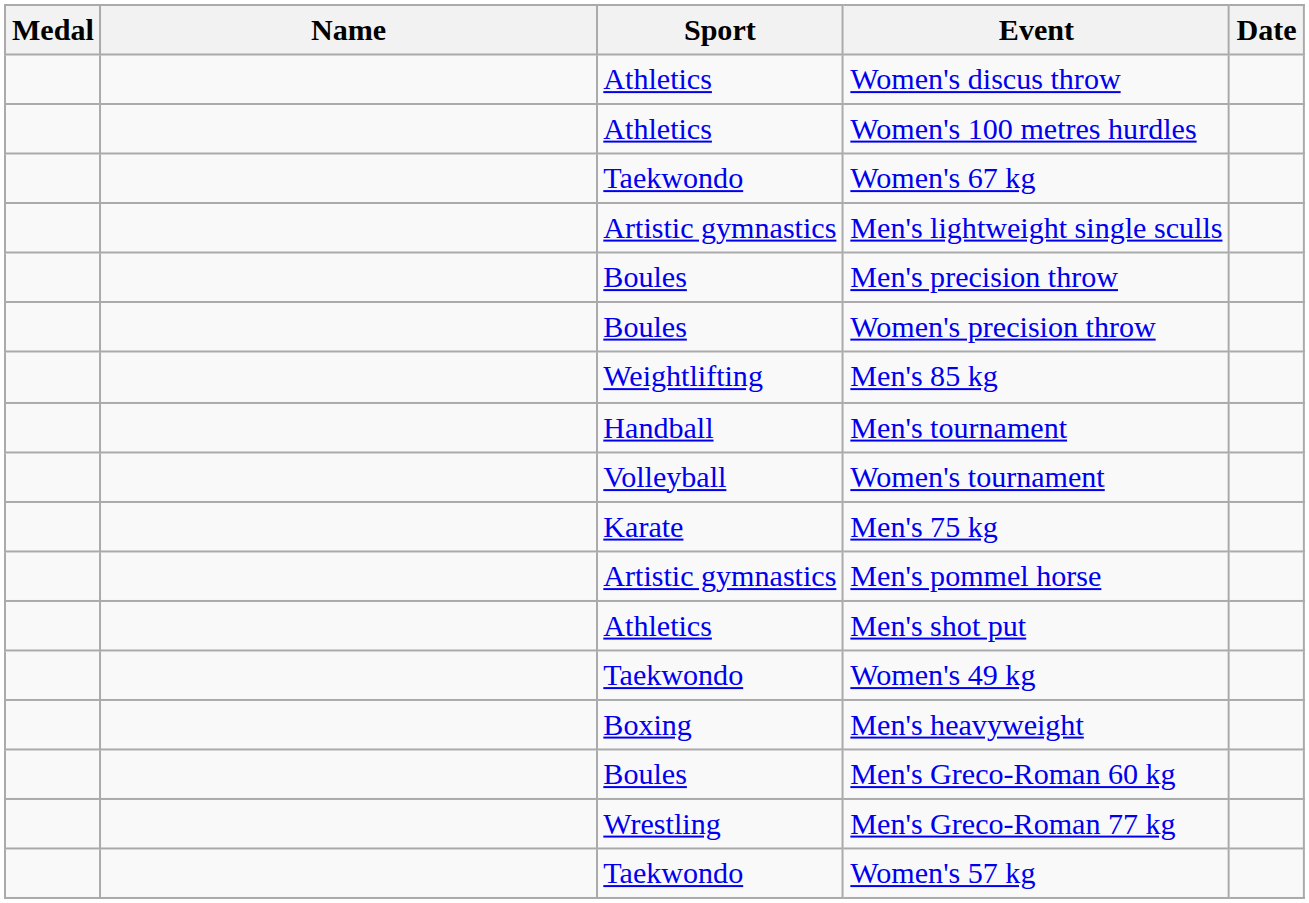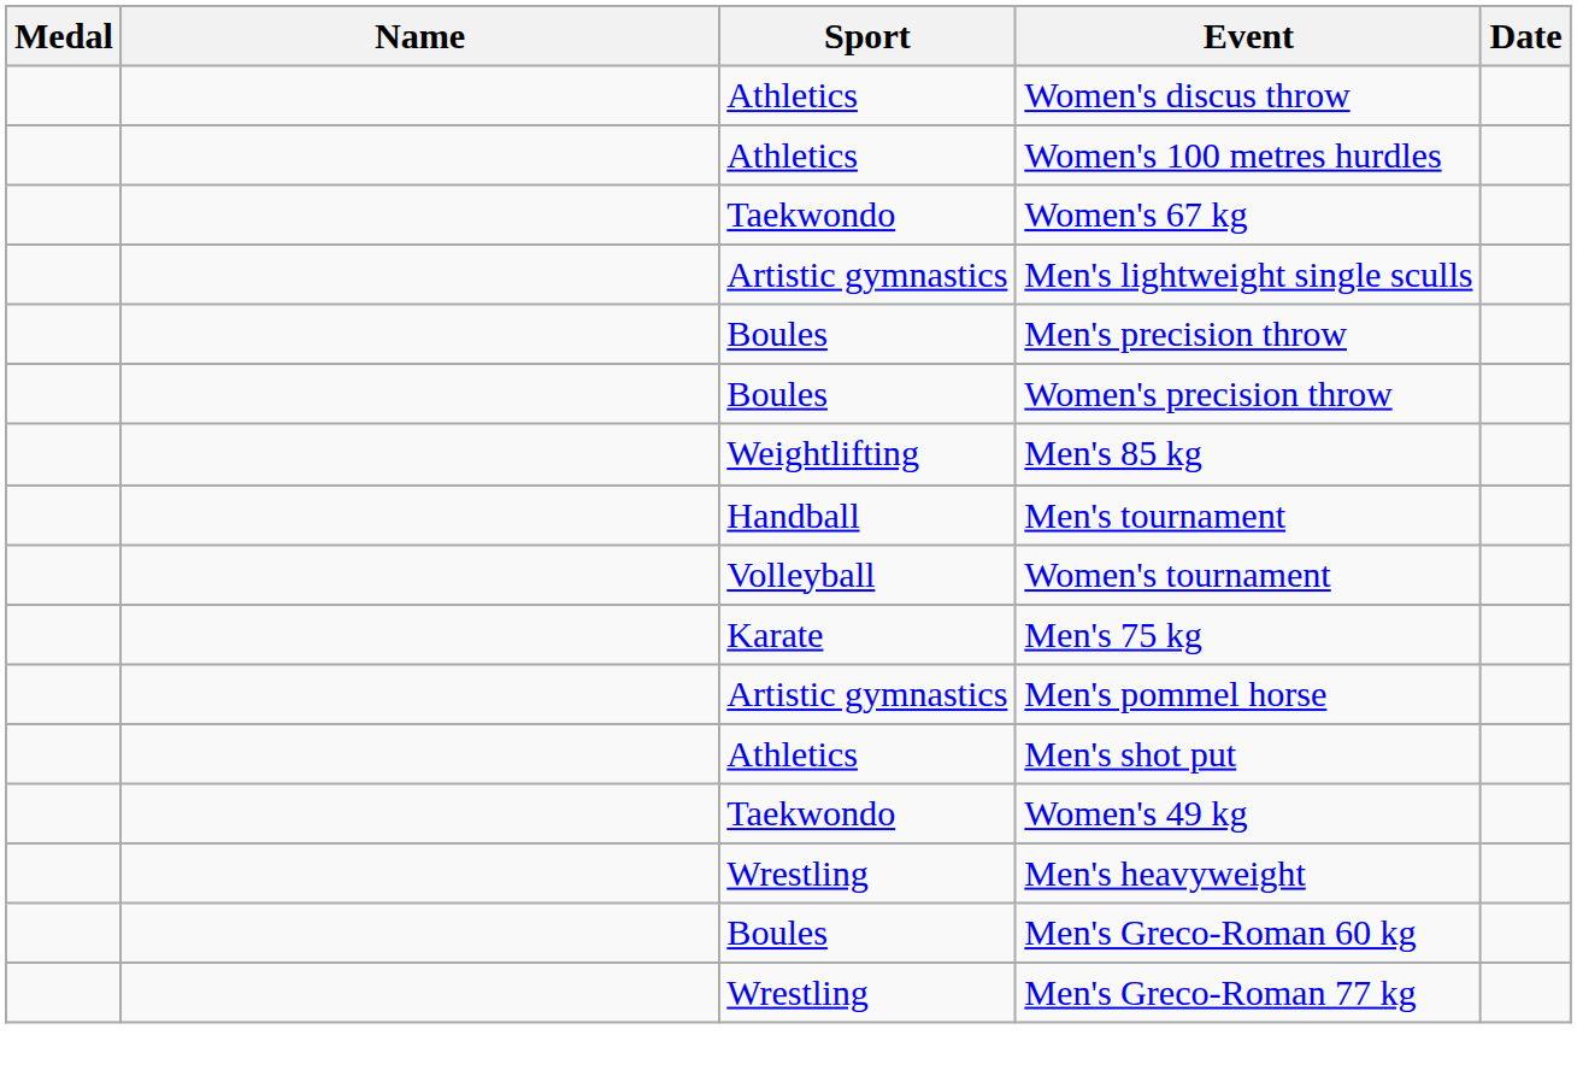Men's heavyweight | Sport: Boxing -> Wrestling
- row: Taekwondo | Women's 57 kg
